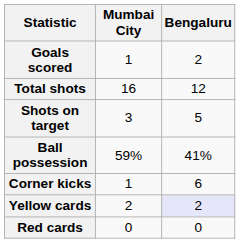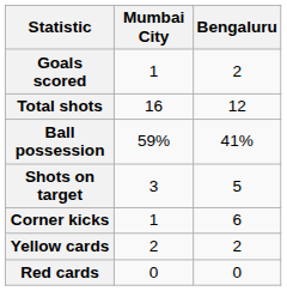rows swapped: Shots on target <-> Ball possession
Yellow cards | Bengaluru: lavender background -> no background
